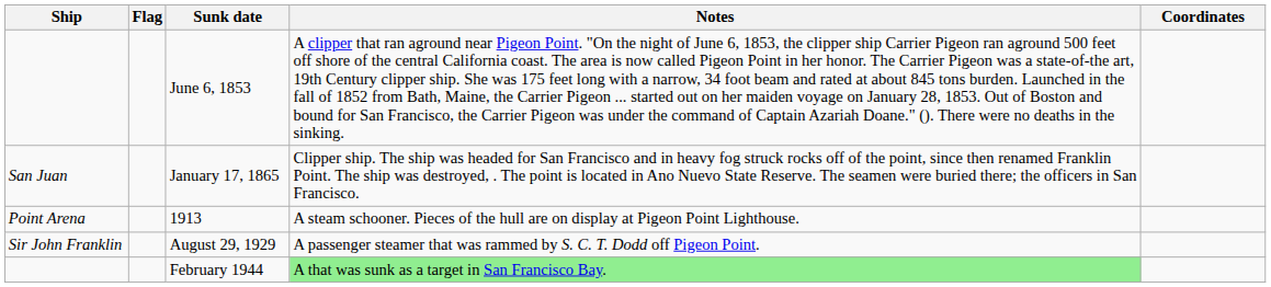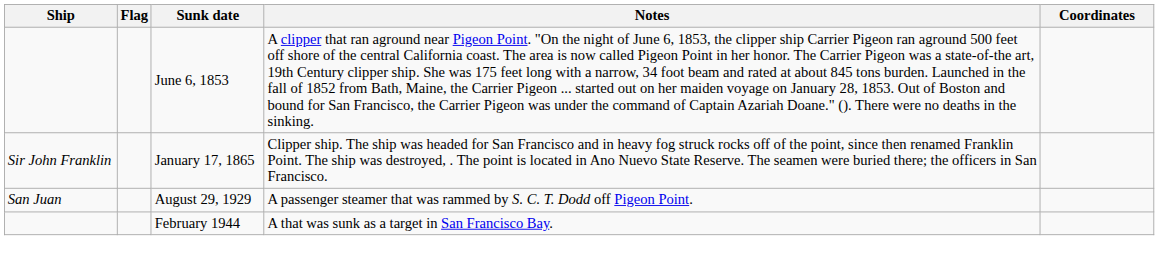January 17, 1865 | Ship: San Juan -> Sir John Franklin
- row: Point Arena | 1913 | A steam schooner. Pieces of the hull are on display at Pigeon Point Lighthouse.
August 29, 1929 | Ship: Sir John Franklin -> San Juan
February 1944 | Notes: lightgreen background -> no background
